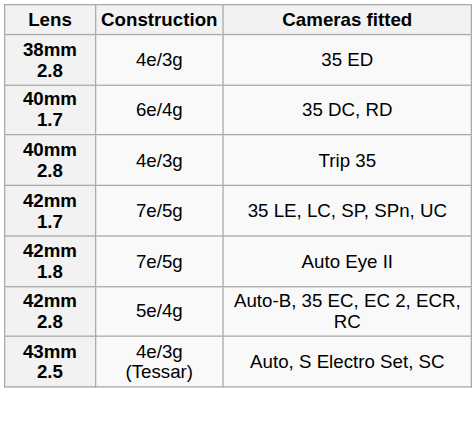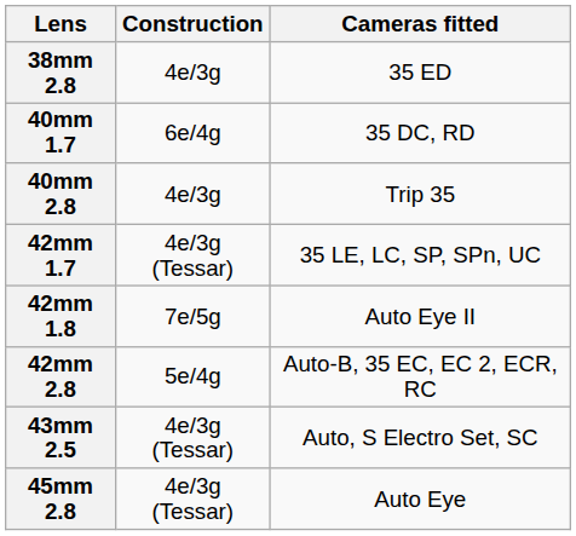42mm 1.7 | Construction: 7e/5g -> 4e/3g (Tessar)
+ row: 45mm 2.8 | 4e/3g (Tessar) | Auto Eye
